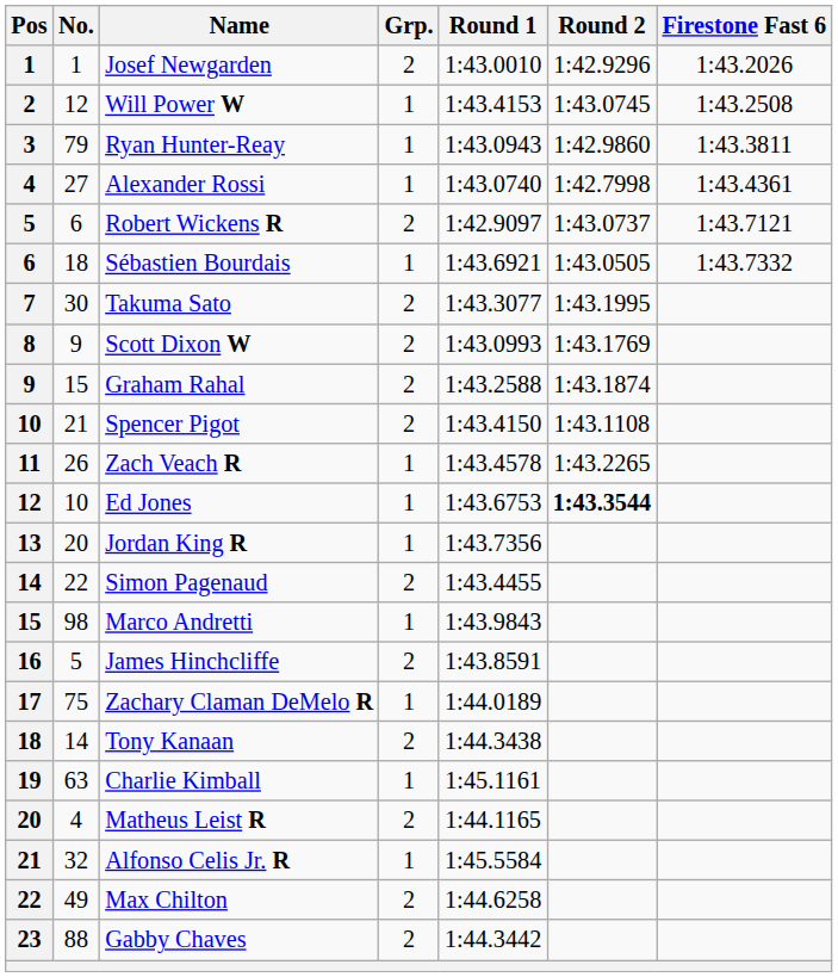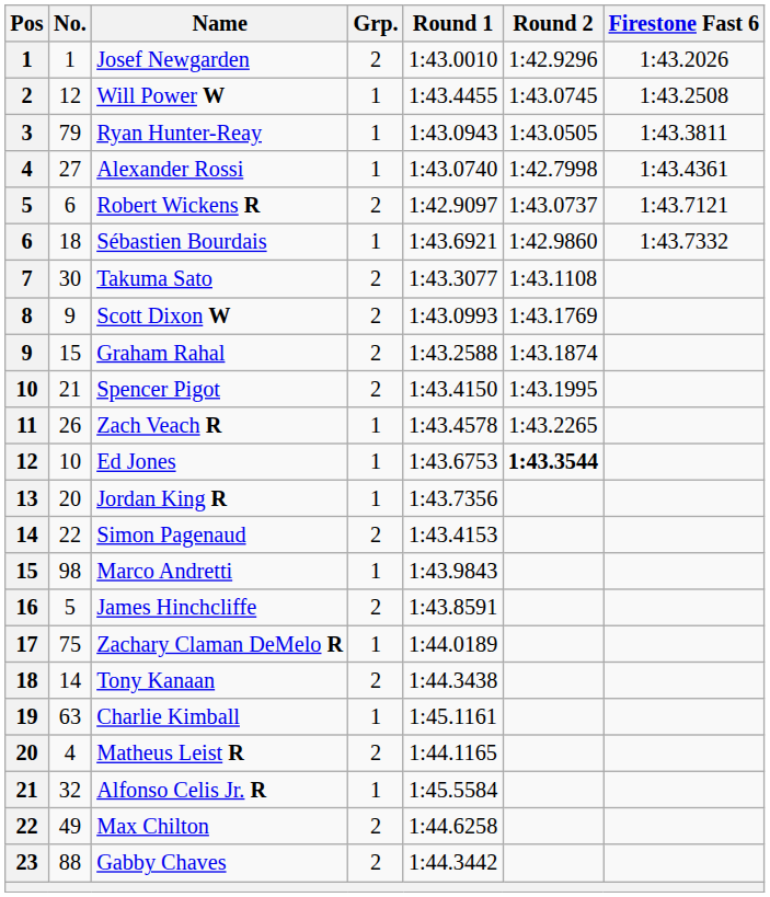Will Power W | Round 1: 1:43.4153 -> 1:43.4455
Ryan Hunter-Reay | Round 2: 1:42.9860 -> 1:43.0505
Sébastien Bourdais | Round 2: 1:43.0505 -> 1:42.9860
Takuma Sato | Round 2: 1:43.1995 -> 1:43.1108
Spencer Pigot | Round 2: 1:43.1108 -> 1:43.1995
Simon Pagenaud | Round 1: 1:43.4455 -> 1:43.4153
